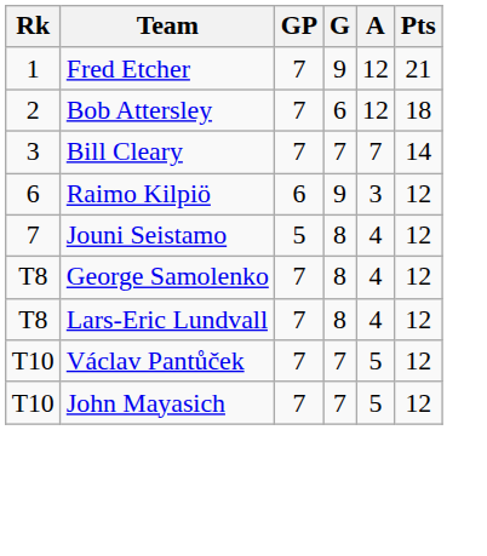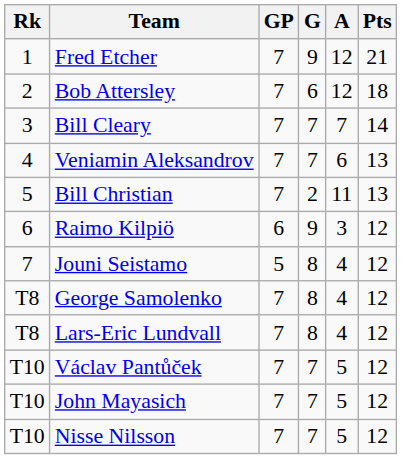+ row: 4 | Veniamin Aleksandrov | 7 | 7 | 6 | 13
+ row: 5 | Bill Christian | 7 | 2 | 11 | 13
+ row: T10 | Nisse Nilsson | 7 | 7 | 5 | 12
